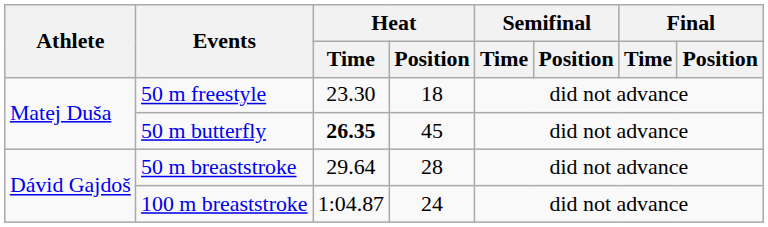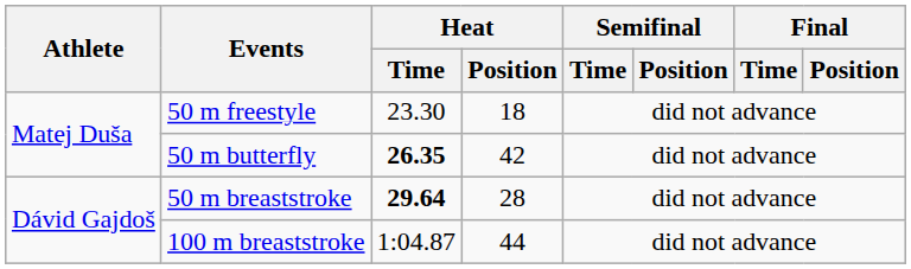50 m butterfly | Heat / Position: 45 -> 42
50 m breaststroke | Heat / Time: normal -> bold
100 m breaststroke | Heat / Position: 24 -> 44
